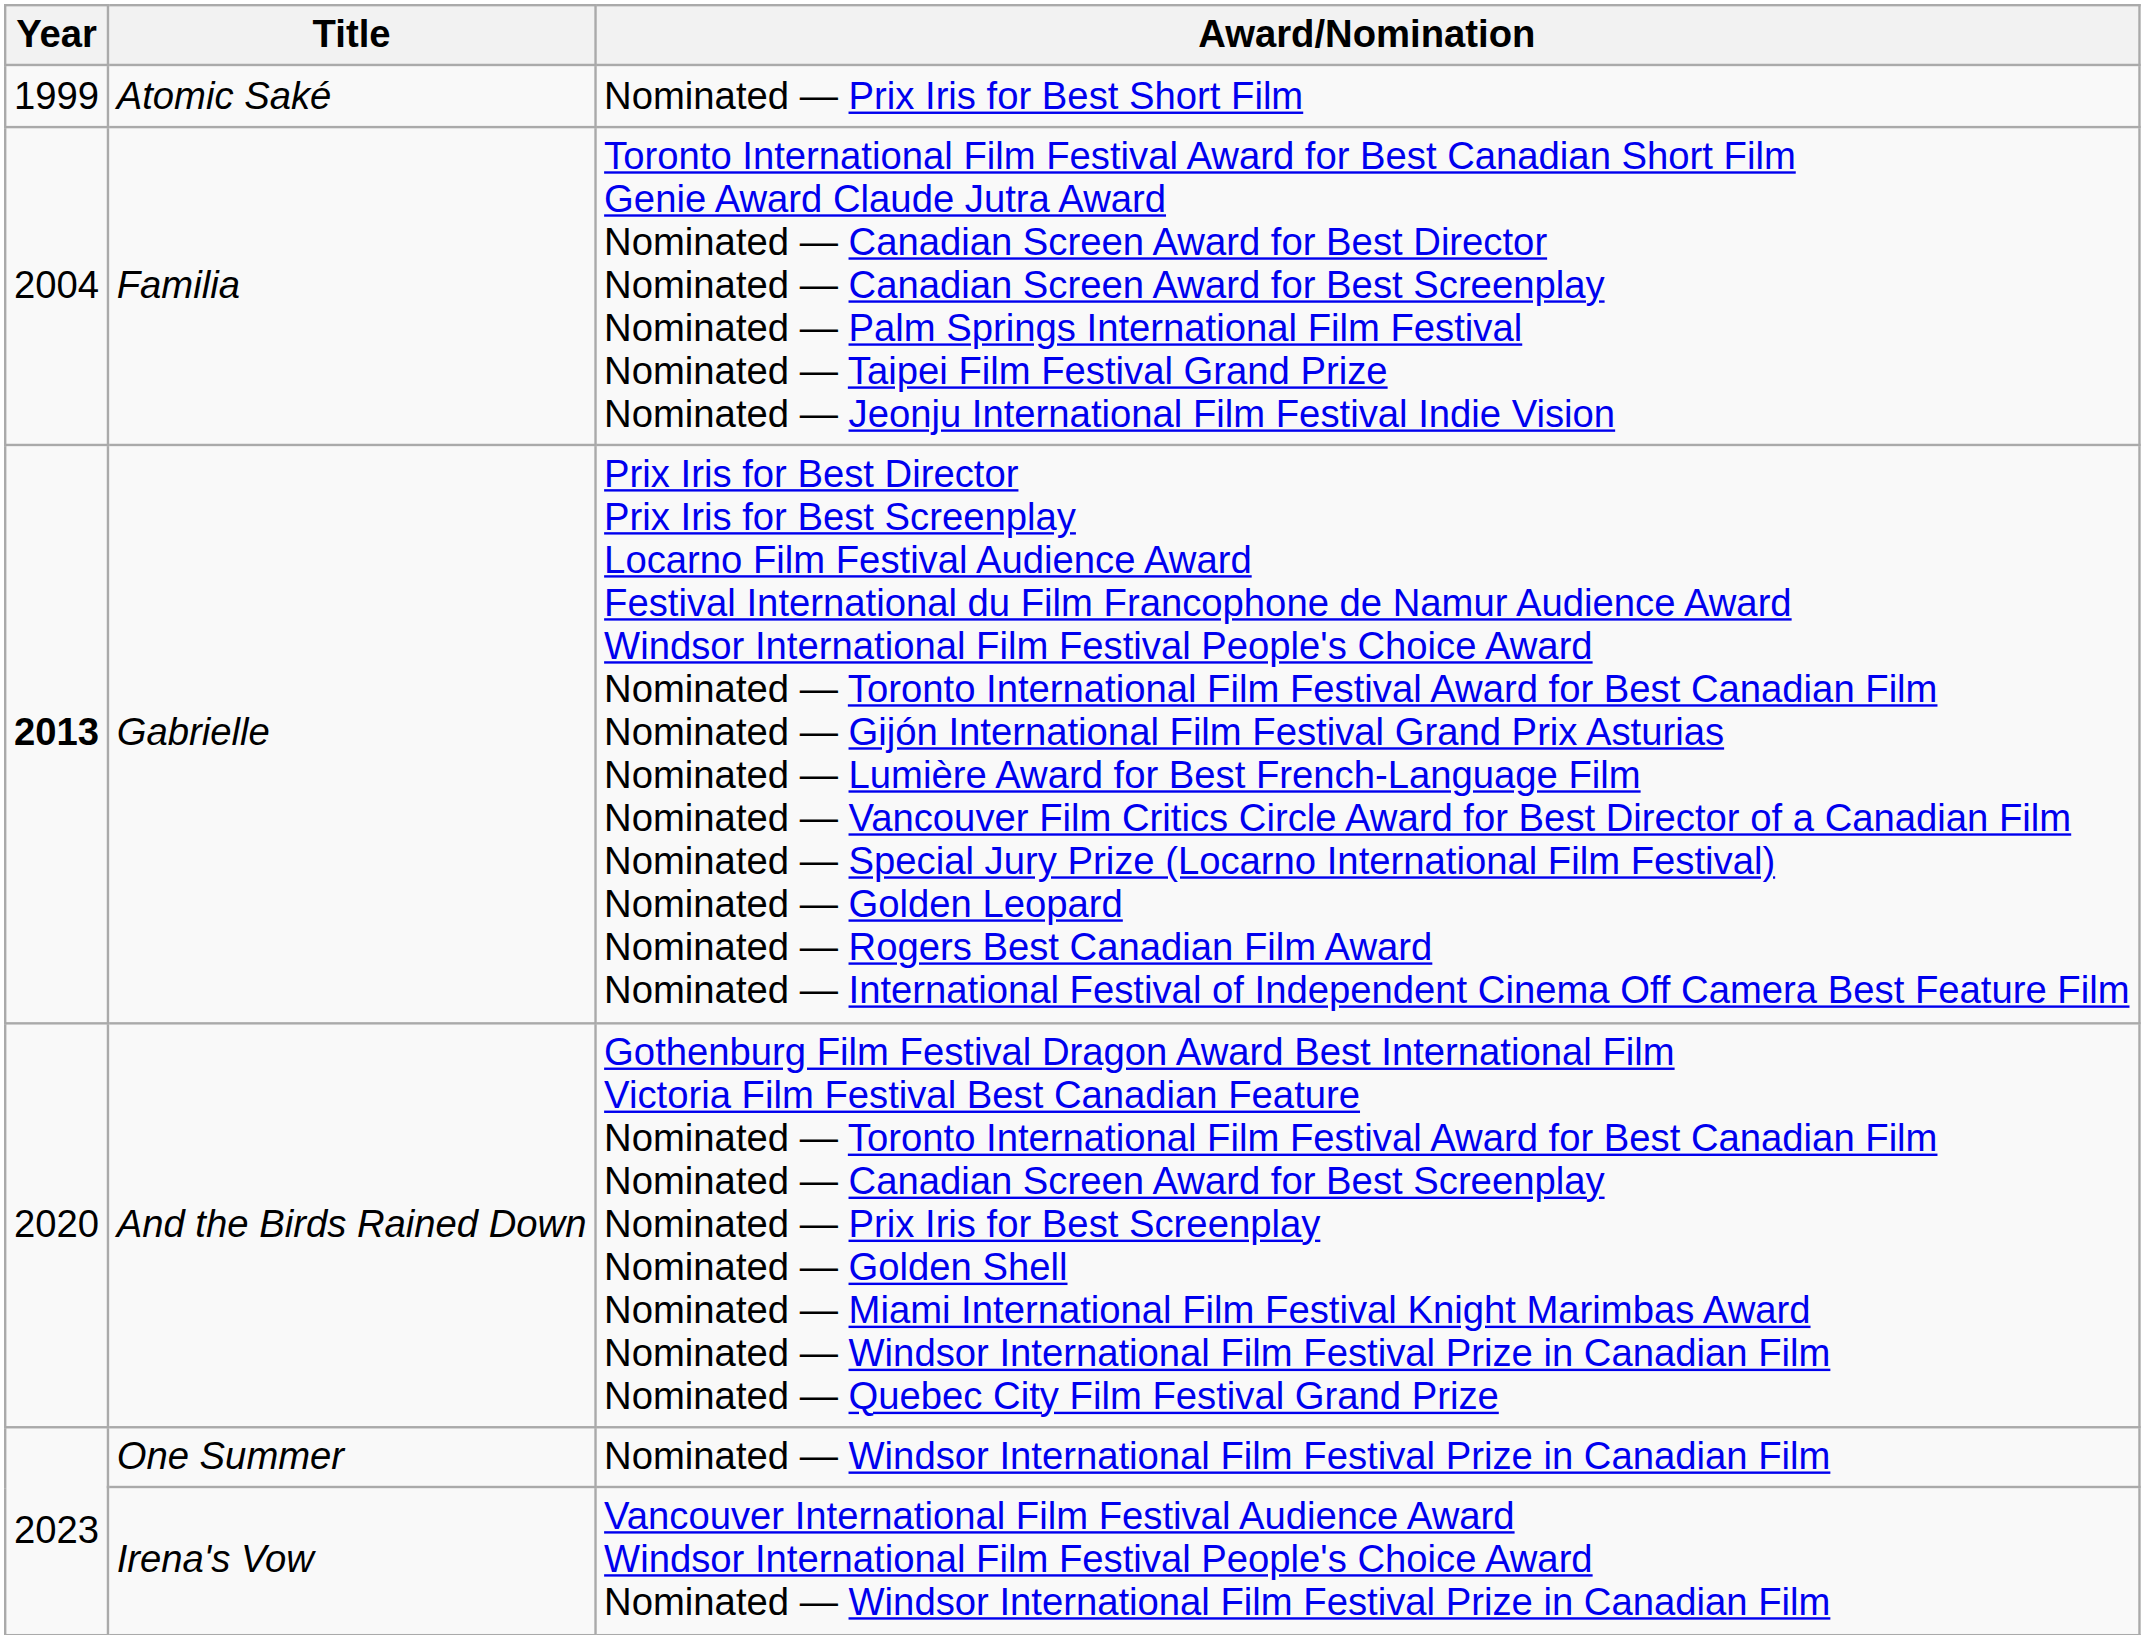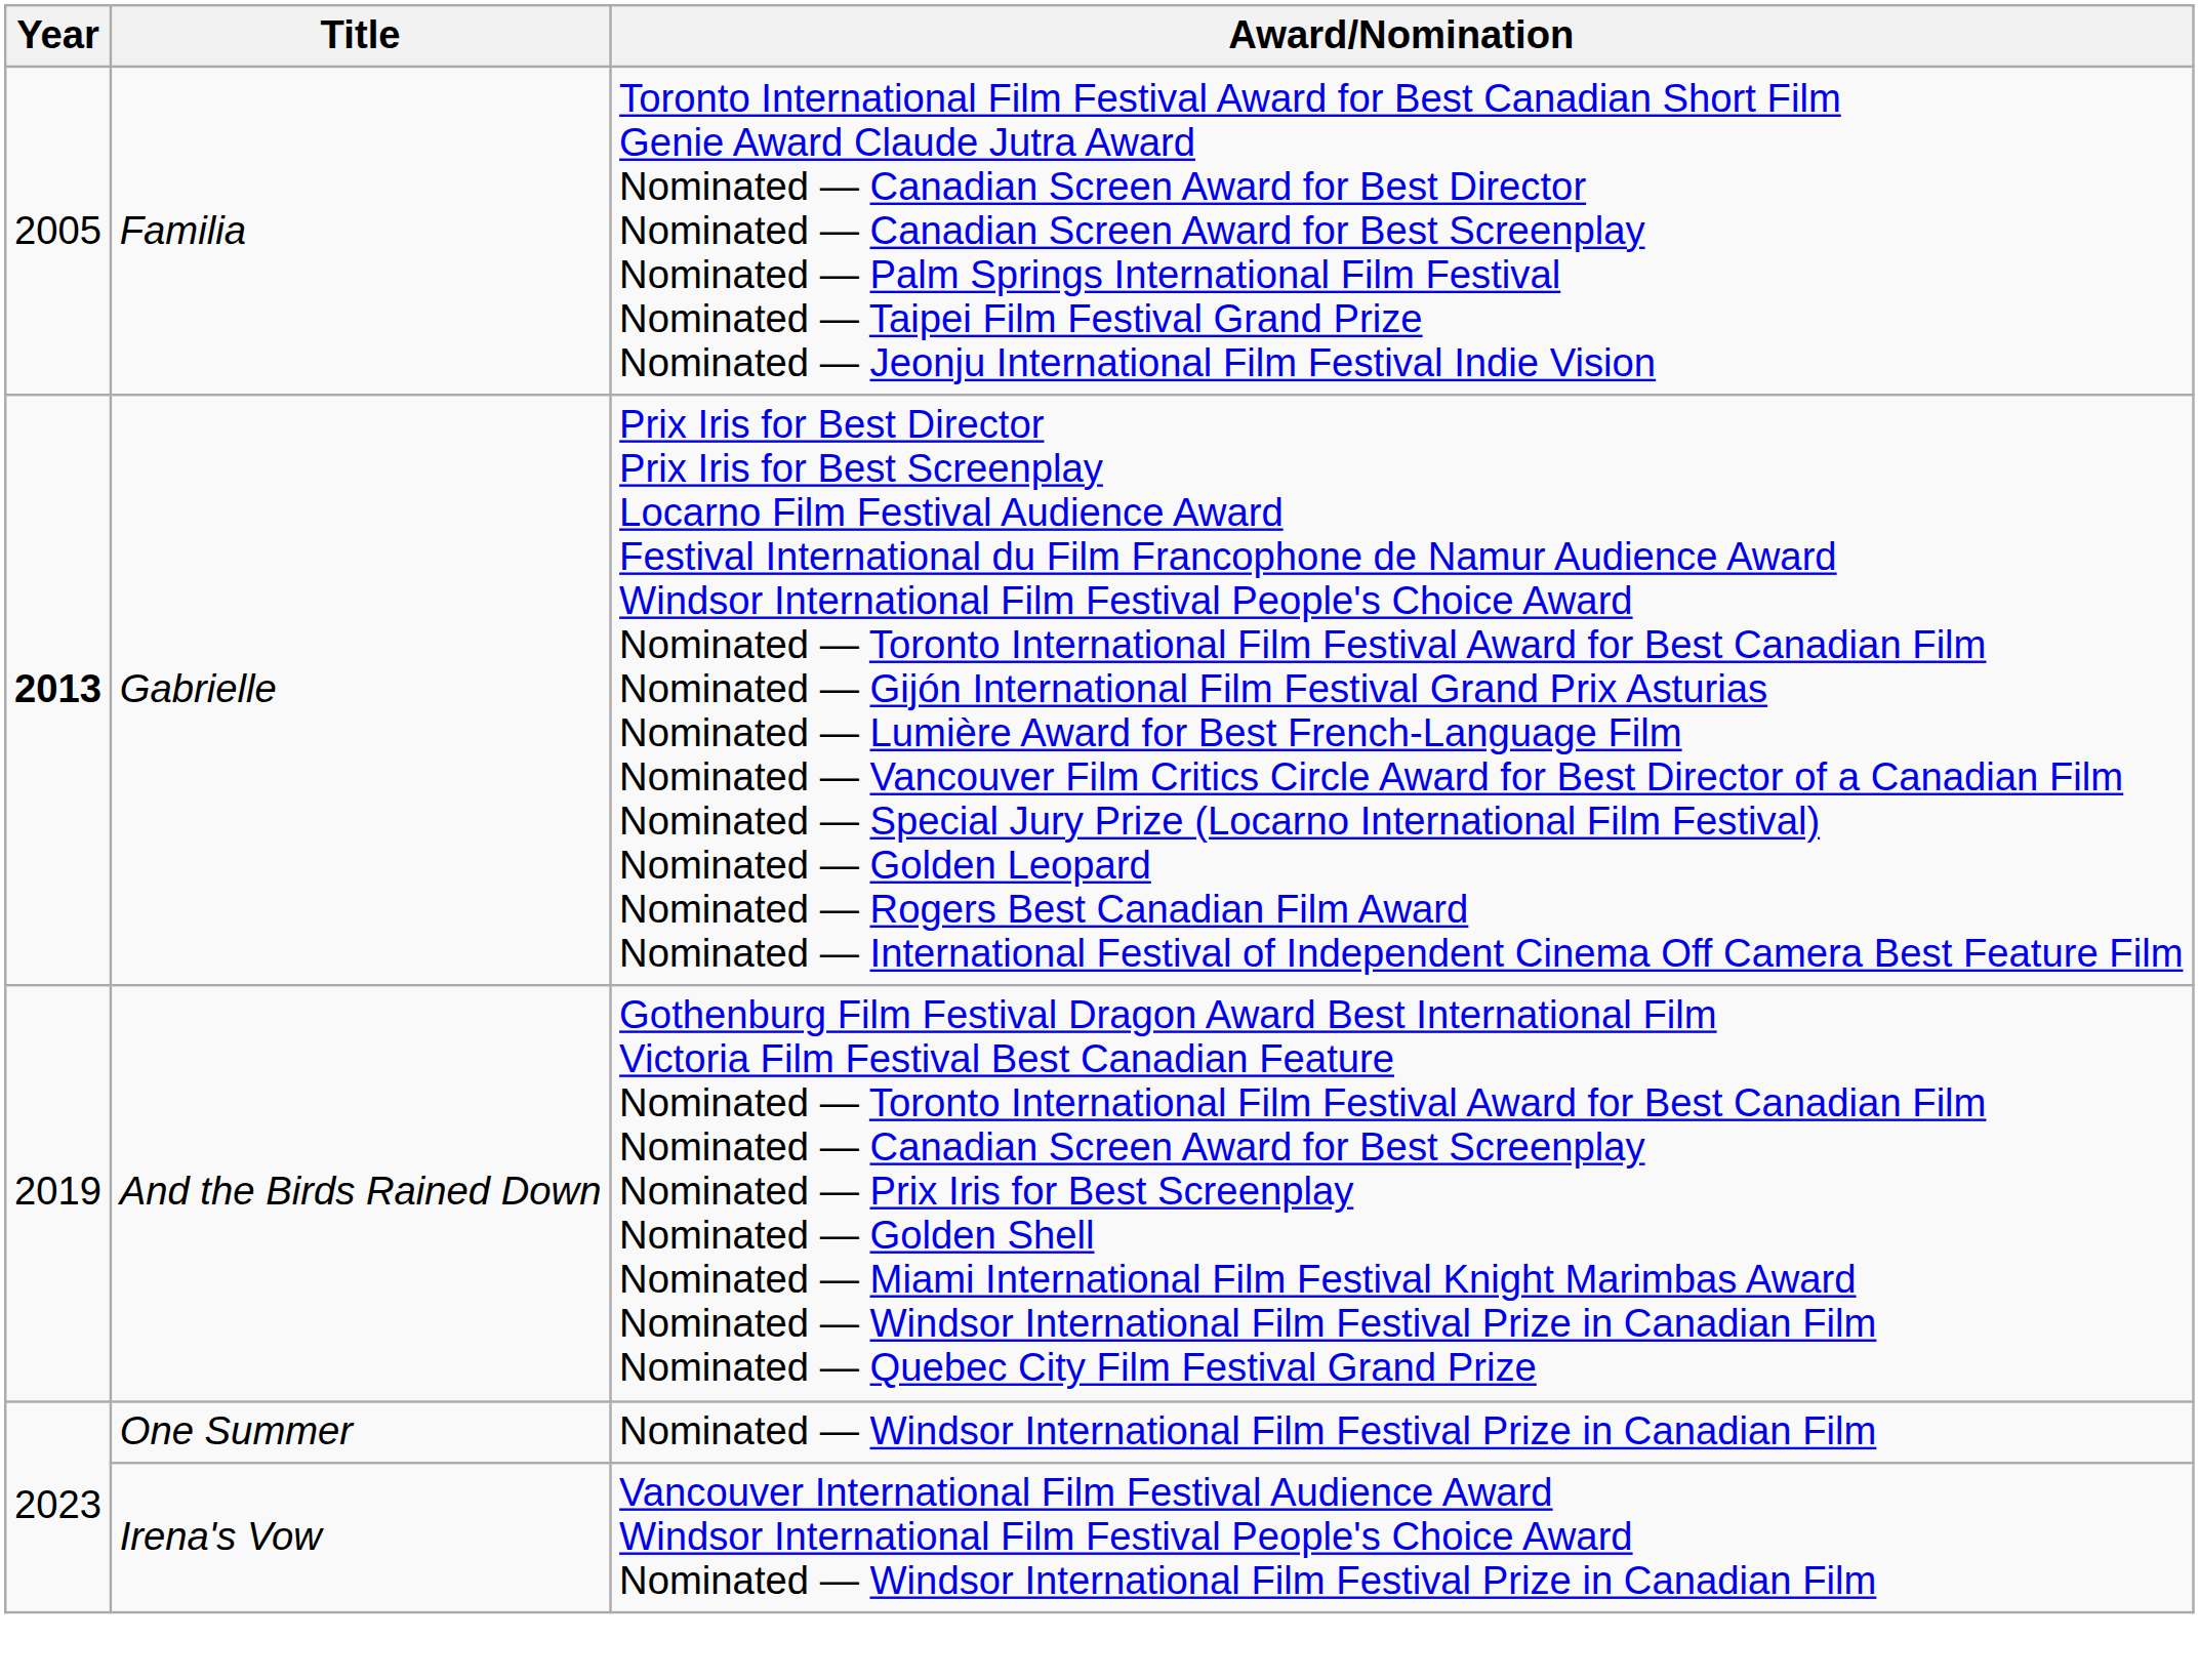- row: 1999 | Atomic Saké | Nominated — Prix Iris for Best Short Film
Familia | Year: 2004 -> 2005
And the Birds Rained Down | Year: 2020 -> 2019
